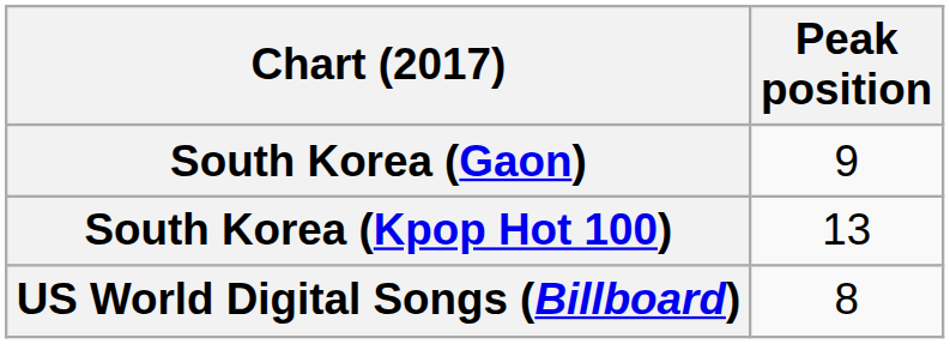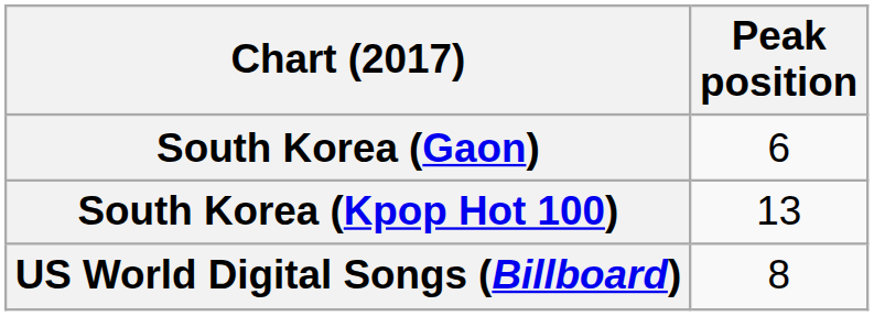South Korea (Gaon) | Peak position: 9 -> 6
